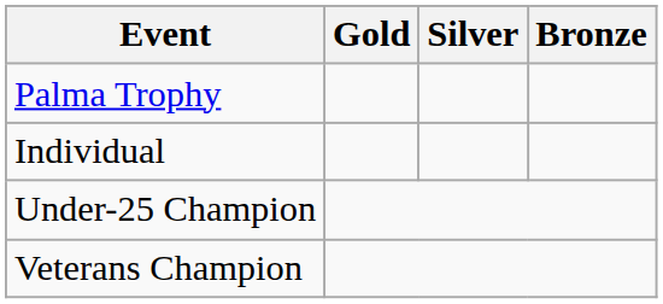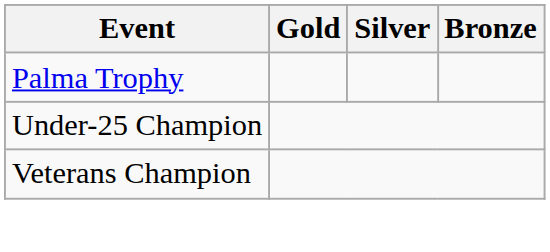- row: Individual
